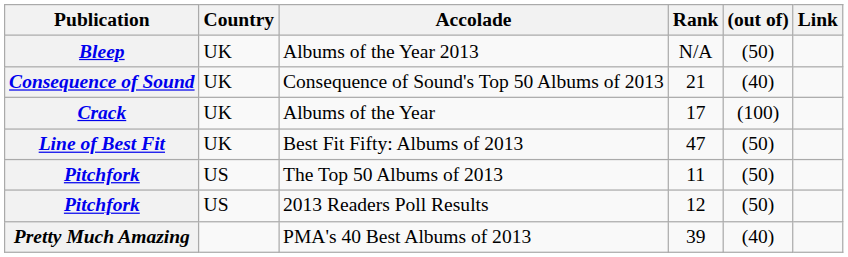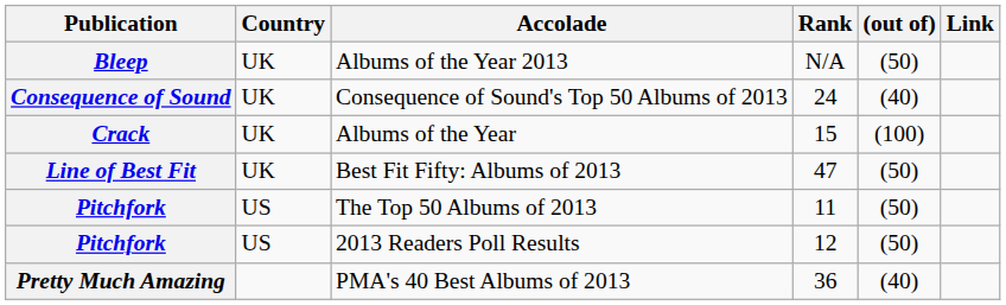Consequence of Sound's Top 50 Albums of 2013 | Rank: 21 -> 24
Albums of the Year | Rank: 17 -> 15
PMA's 40 Best Albums of 2013 | Rank: 39 -> 36
